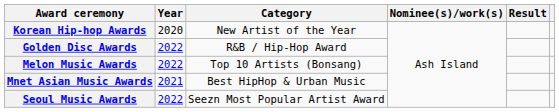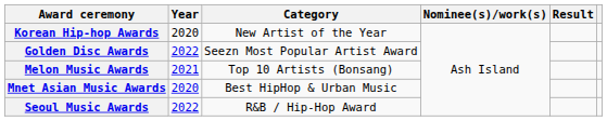Golden Disc Awards | Category: R&B / Hip-Hop Award -> Seezn Most Popular Artist Award
Melon Music Awards | Year: 2022 -> 2021
Mnet Asian Music Awards | Year: 2021 -> 2020
Seoul Music Awards | Category: Seezn Most Popular Artist Award -> R&B / Hip-Hop Award
